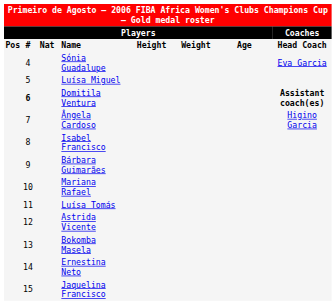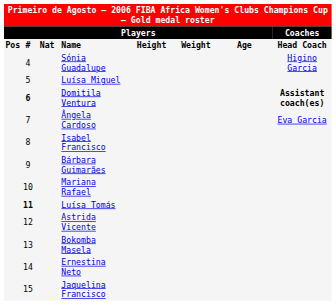Sónia Guadalupe | column 8: Eva Garcia -> Higino Garcia
Ângela Cardoso | column 8: Higino Garcia -> Eva Garcia
Luísa Tomás | column 2: normal -> bold
